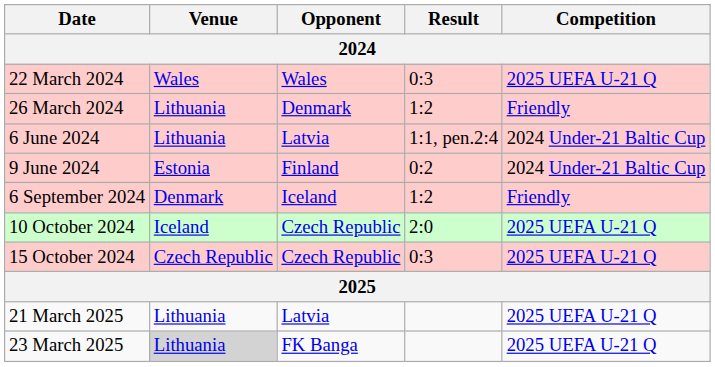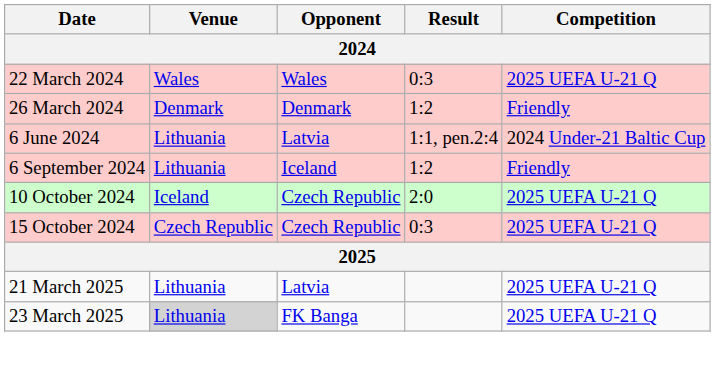26 March 2024 | Venue: Lithuania -> Denmark
- row: 9 June 2024 | Estonia | Finland | 0:2 | 2024 Under-21 Baltic Cup
6 September 2024 | Venue: Denmark -> Lithuania
